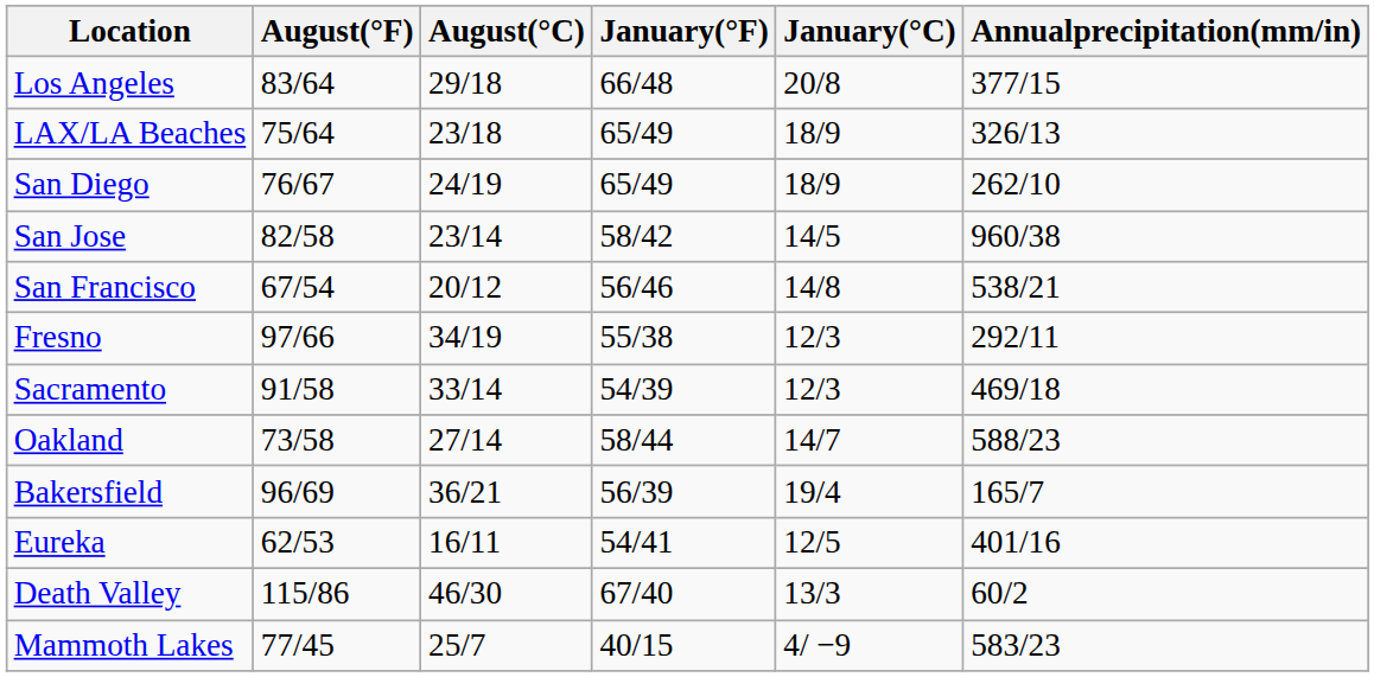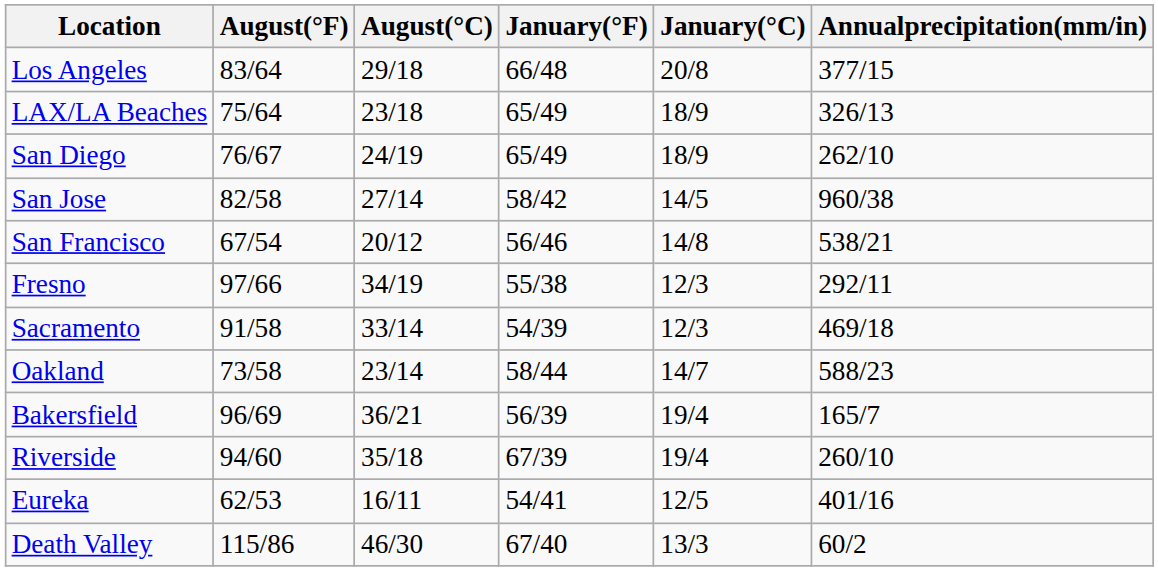San Jose | August(°C): 23/14 -> 27/14
Oakland | August(°C): 27/14 -> 23/14
+ row: Riverside | 94/60 | 35/18 | 67/39 | 19/4 | 260/10
- row: Mammoth Lakes | 77/45 | 25/7 | 40/15 | 4/ −9 | 583/23
